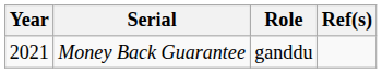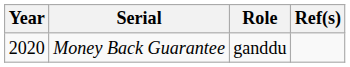Money Back Guarantee | Year: 2021 -> 2020
